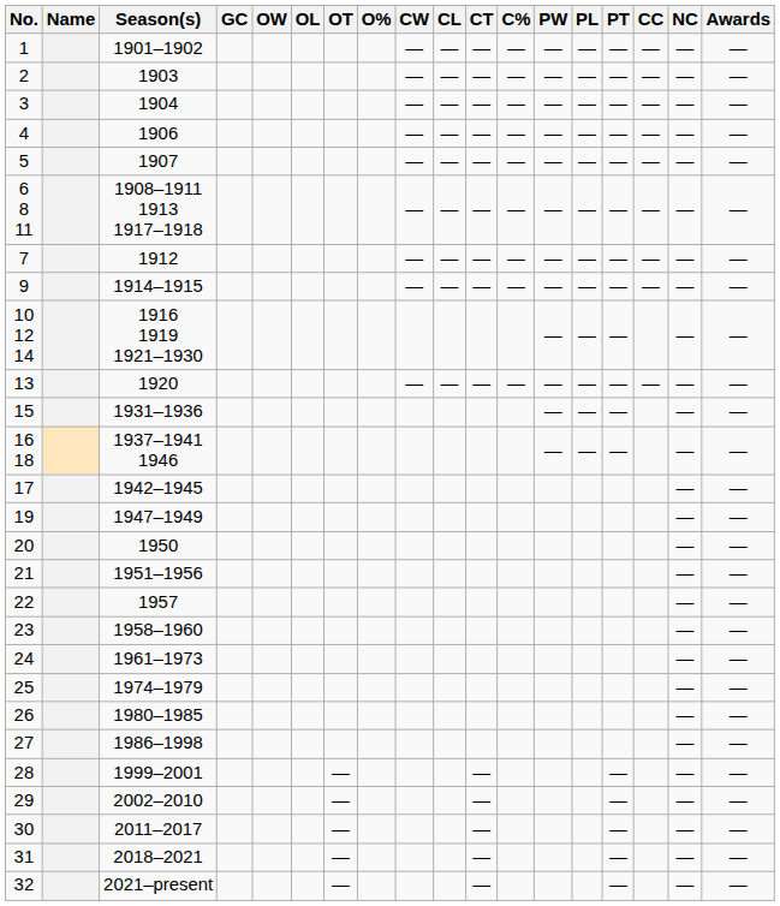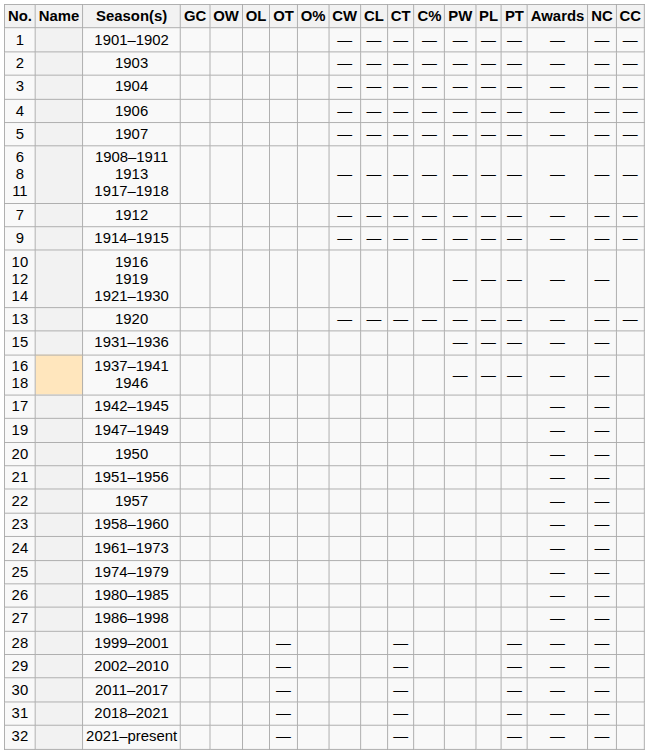columns swapped: CC <-> Awards
